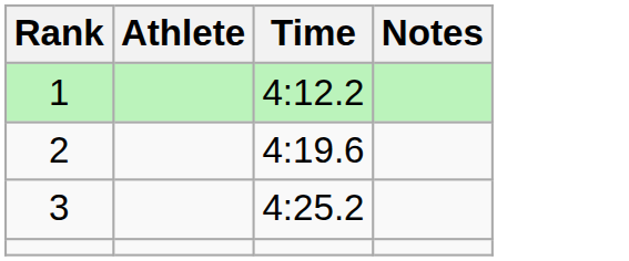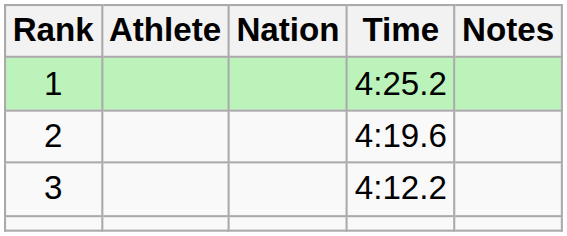+ column: Nation
1 | Time: 4:12.2 -> 4:25.2
3 | Time: 4:25.2 -> 4:12.2
